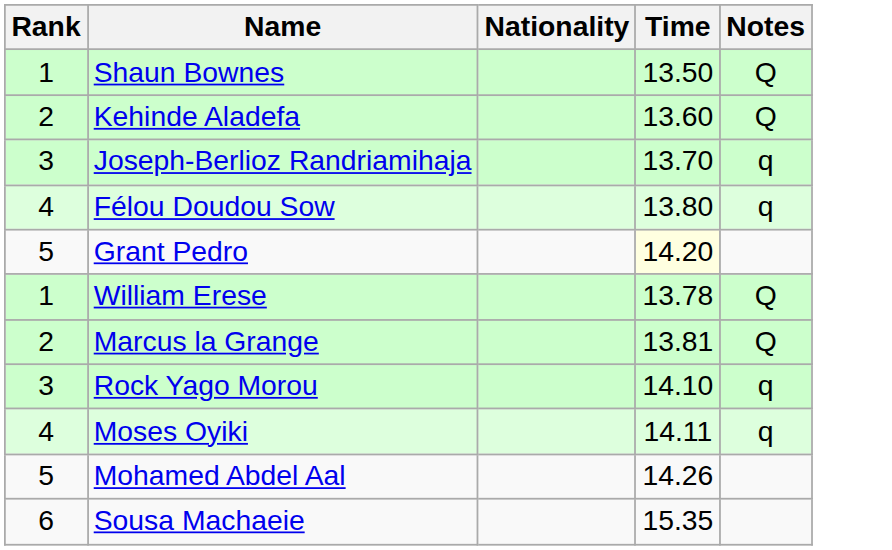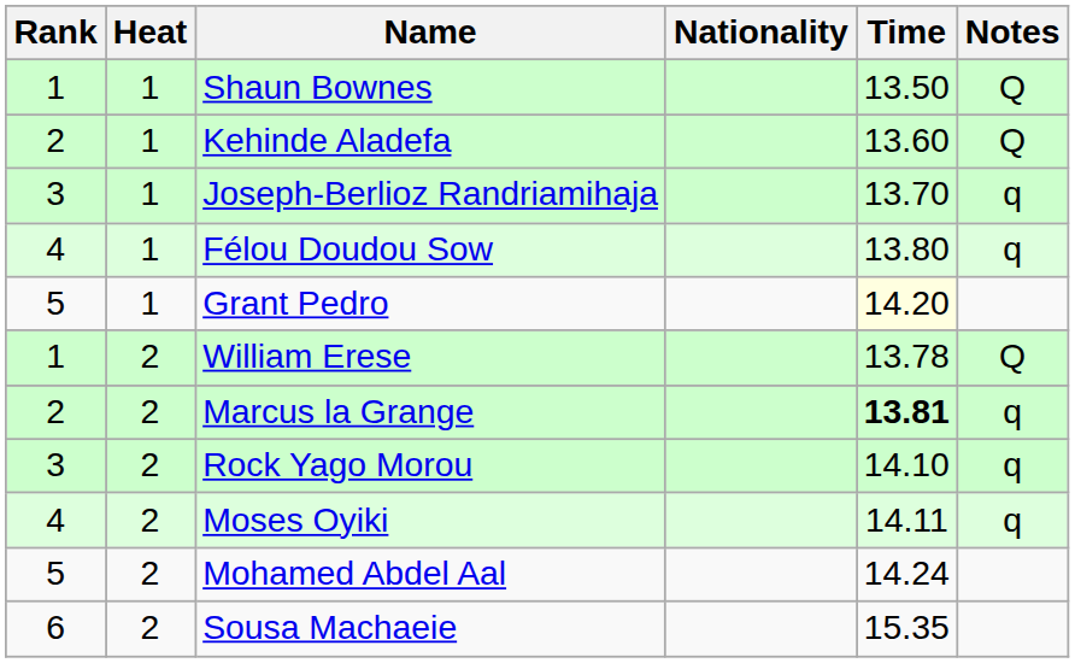+ column: Heat | 1 | 1 | 1 | 1 | 1 | 2 | 2 | 2 | 2 | 2 | 2
Marcus la Grange | Time: normal -> bold
Marcus la Grange | Notes: Q -> q
Mohamed Abdel Aal | Time: 14.26 -> 14.24
